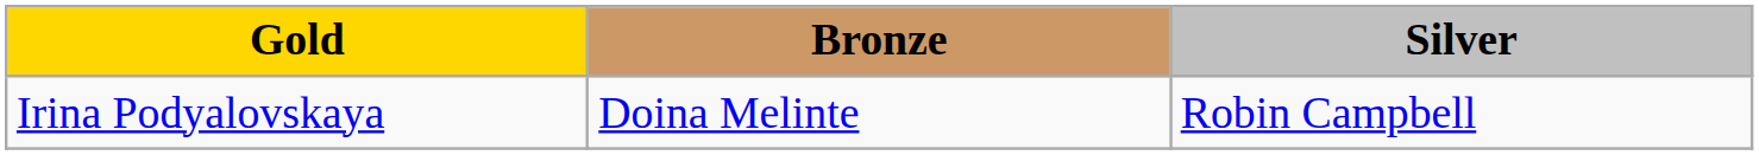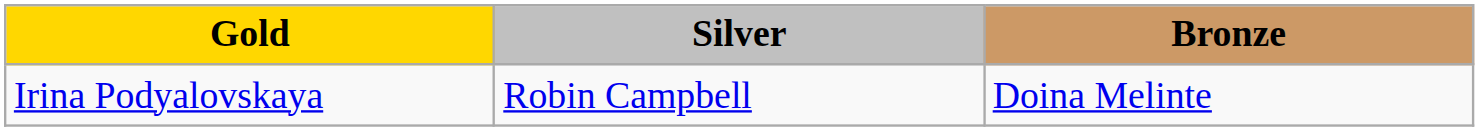columns swapped: Silver <-> Bronze
